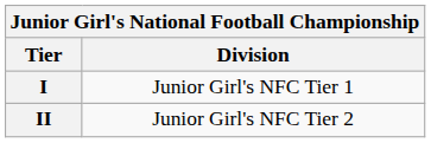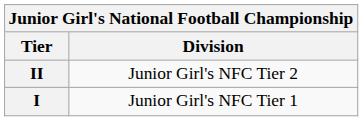rows swapped: I <-> II
